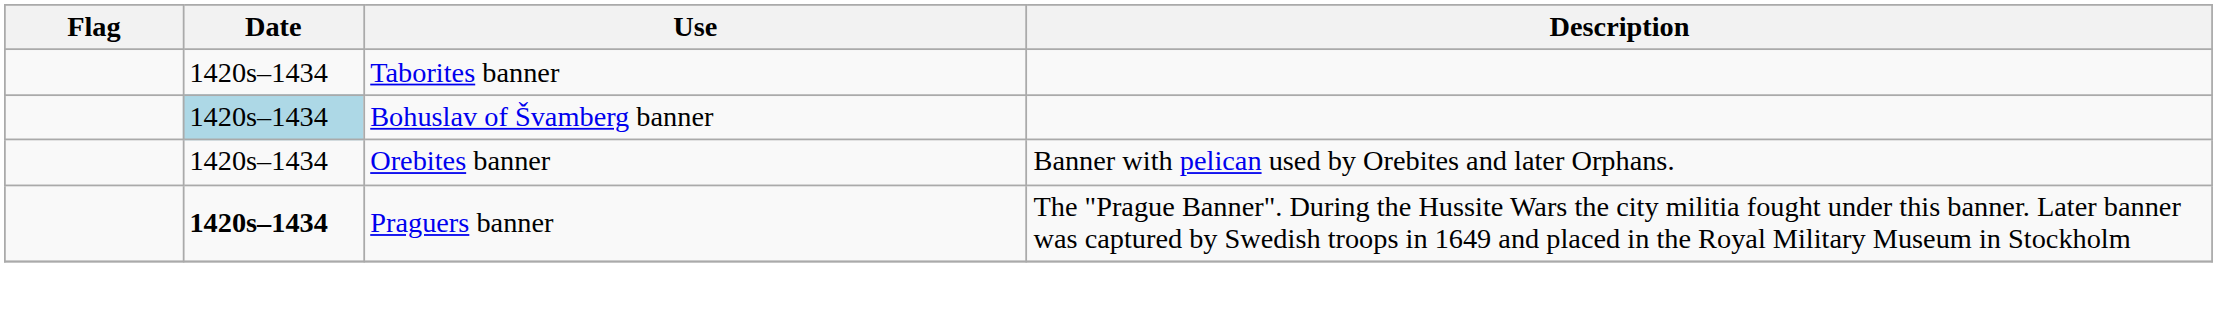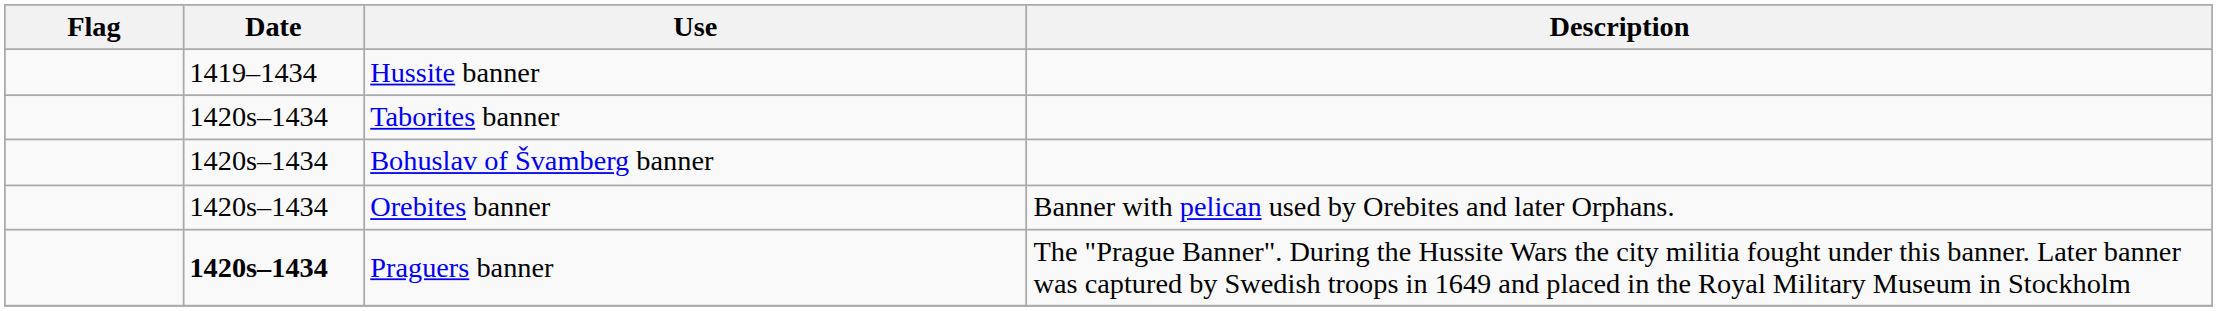+ row: 1419–1434 | Hussite banner
Bohuslav of Švamberg banner | Date: lightblue background -> no background
